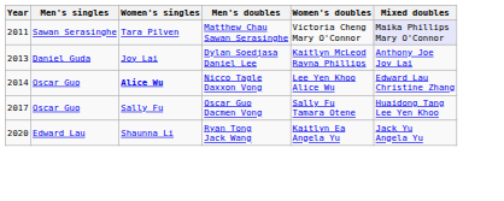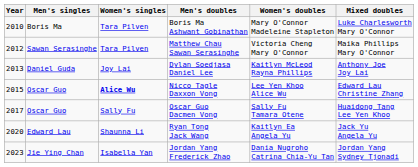+ row: 2010 | Boris Ma | Tara Pilven | Boris Ma Ashwant Gobinathan | Mary O'Connor Madeleine Stapleton | Luke Charlesworth Mary O'Connor
Matthew Chau Sawan Serasinghe | Year: 2011 -> 2012
Matthew Chau Sawan Serasinghe | Mixed doubles: lavender background -> no background
Nicco Tagle Daxxon Vong | Year: 2014 -> 2015
+ row: 2023 | Jie Ying Chan | Isabella Yan | Jordan Yang Frederick Zhao | Dania Nugroho Catrina Chia-Yu Tan | Jordan Yang Sydney Tjonadi
